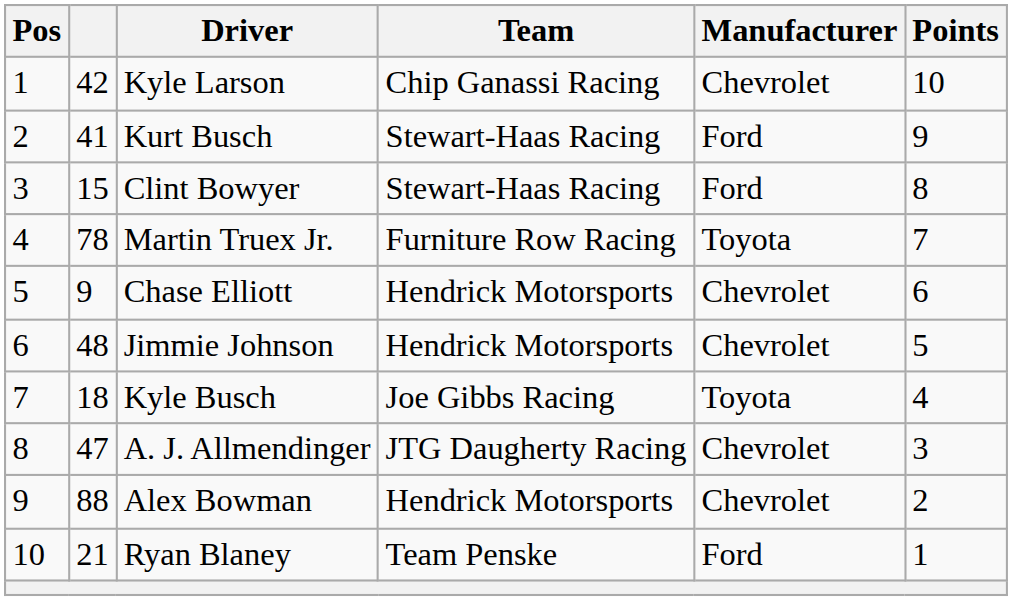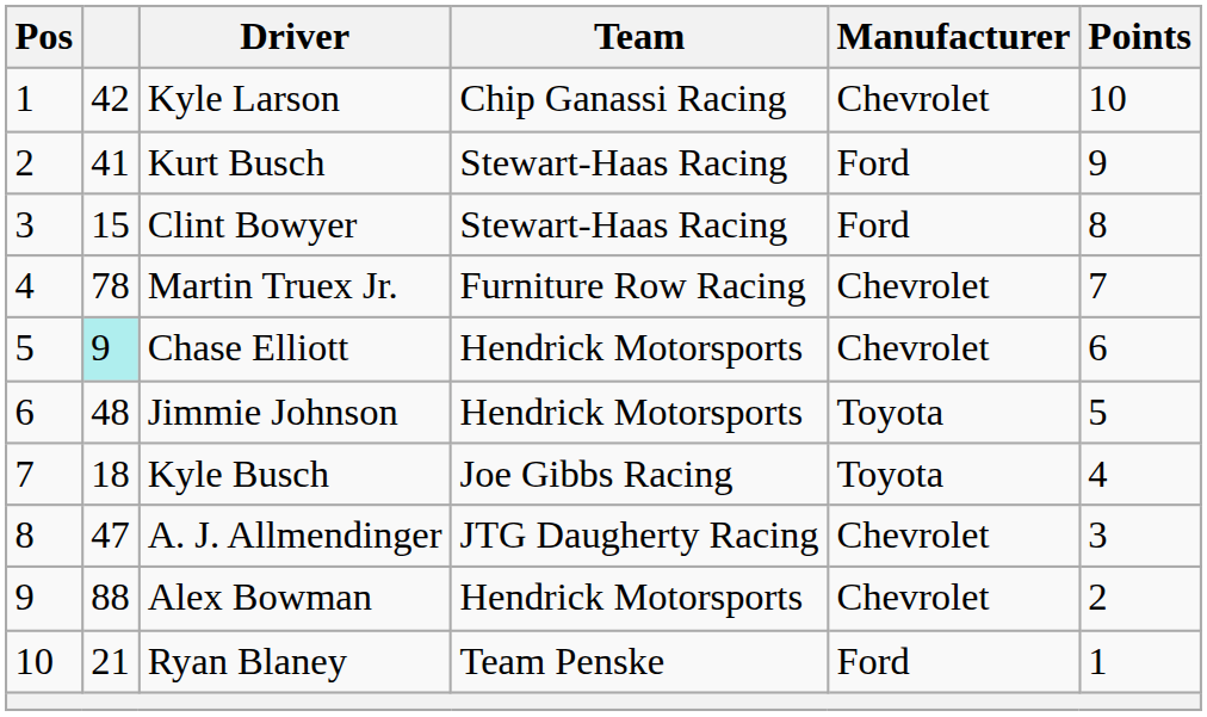Martin Truex Jr. | Manufacturer: Toyota -> Chevrolet
Chase Elliott | column 2: no background -> paleturquoise background
Jimmie Johnson | Manufacturer: Chevrolet -> Toyota
